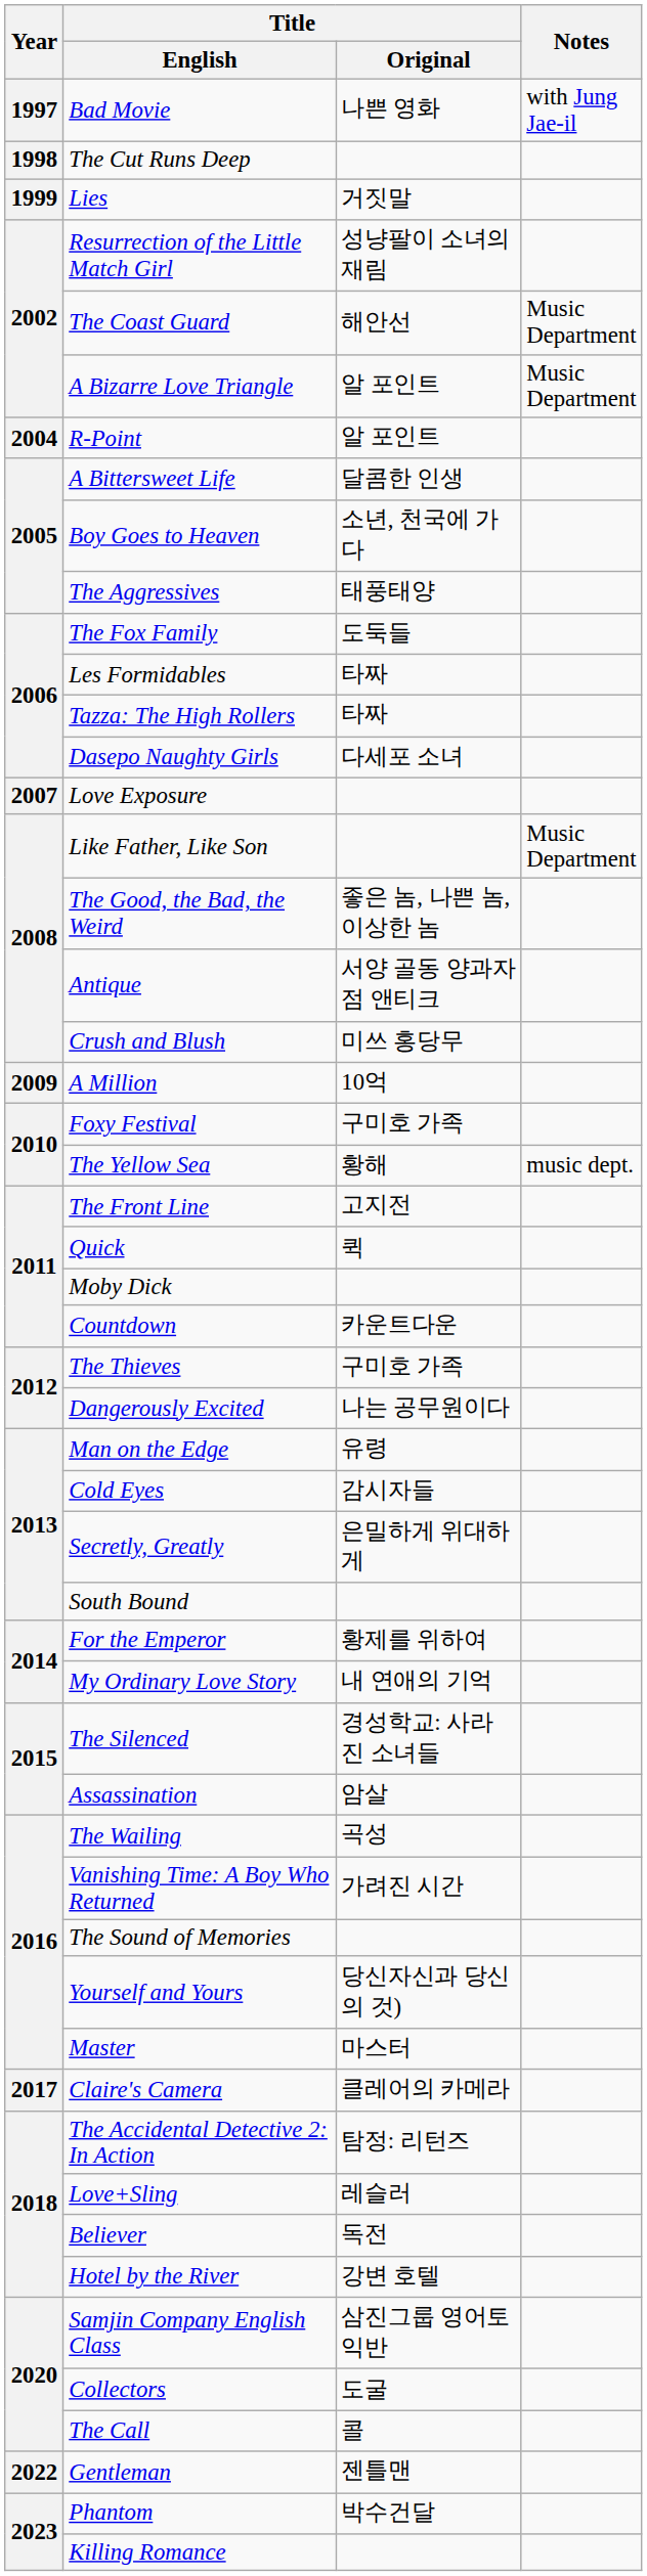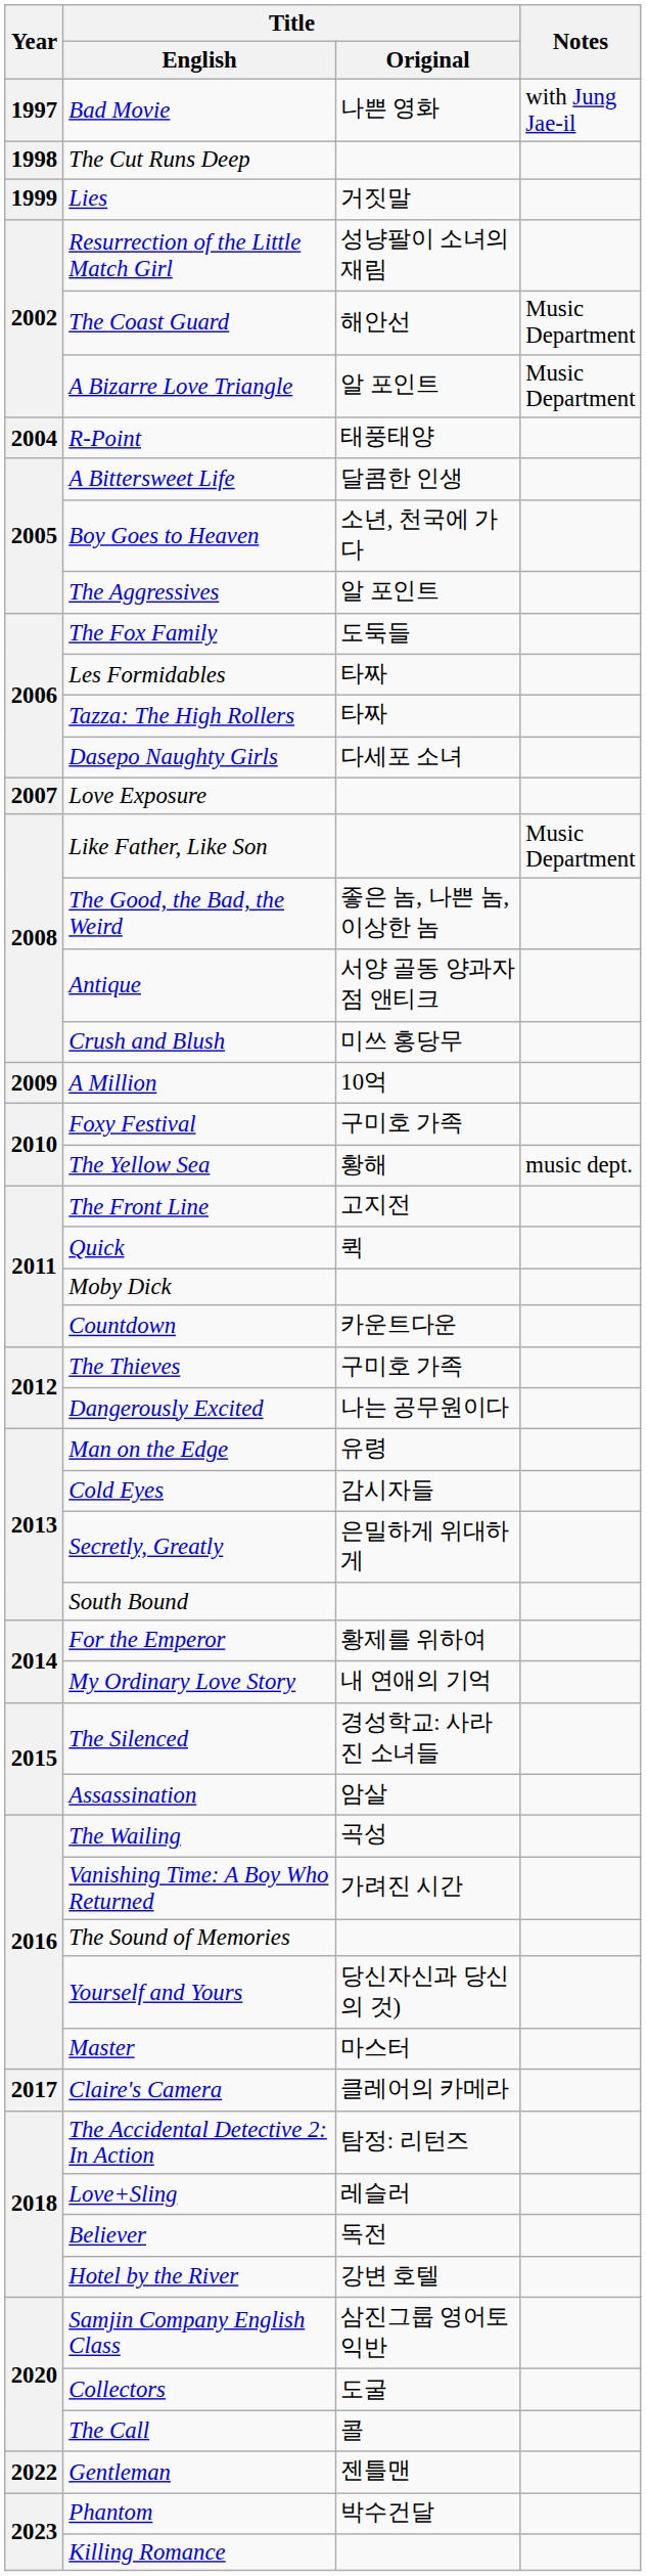R-Point | Title / Original: 알 포인트 -> 태풍태양
The Aggressives | Title / Original: 태풍태양 -> 알 포인트
